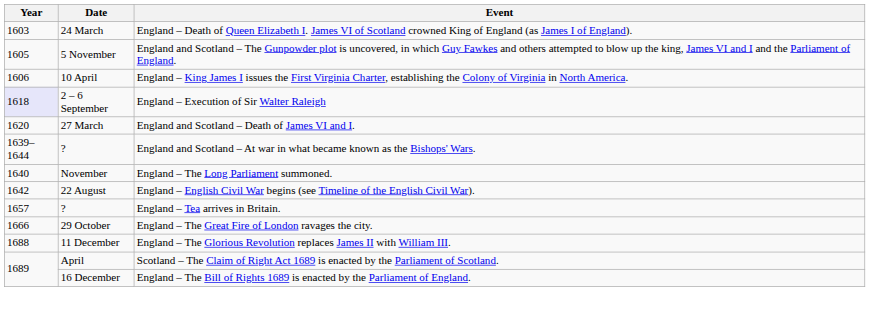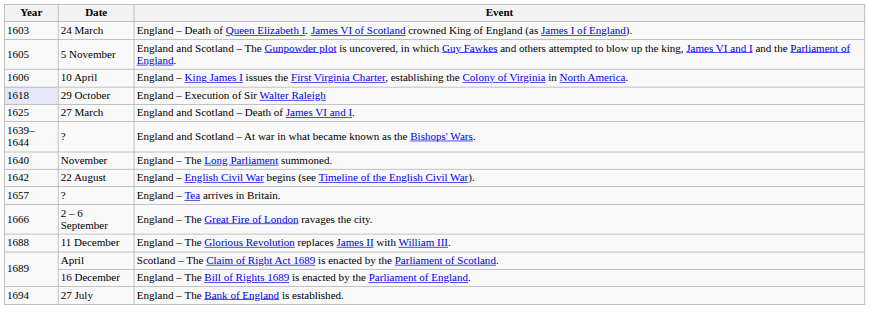England – Execution of Sir Walter Raleigh | Date: 2 – 6 September -> 29 October
England and Scotland – Death of James VI and I. | Year: 1620 -> 1625
England – The Great Fire of London ravages the city. | Date: 29 October -> 2 – 6 September
+ row: 1694 | 27 July | England – The Bank of England is established.
